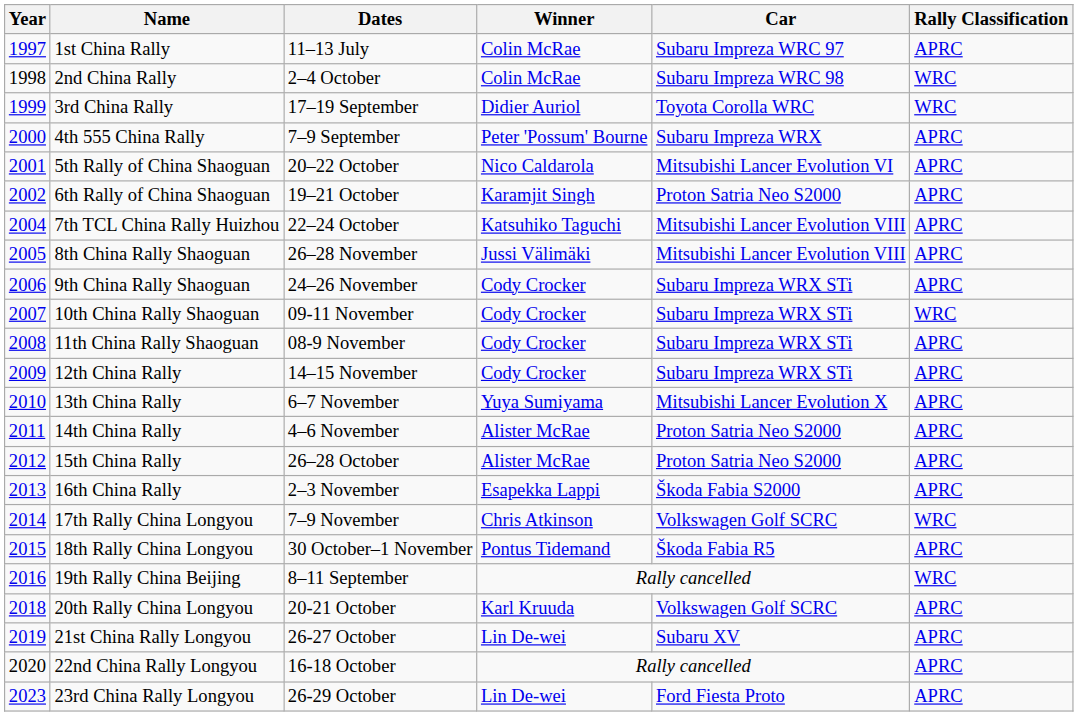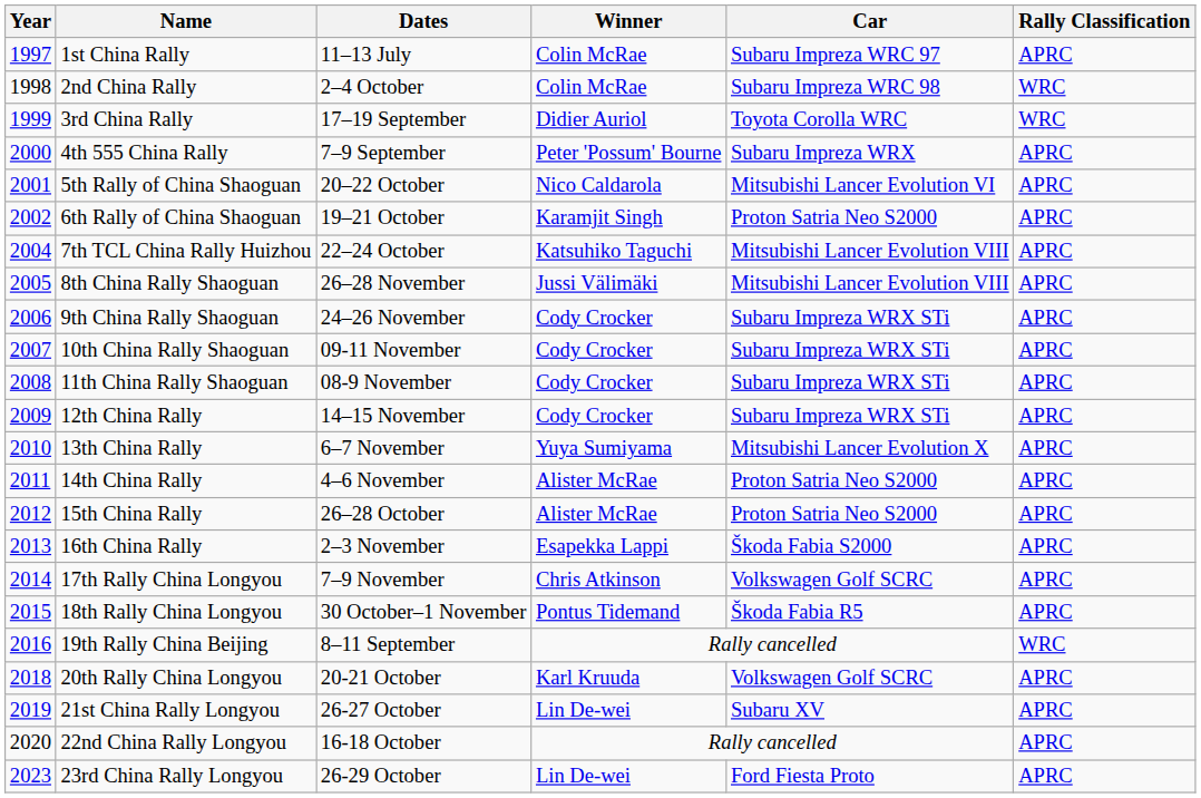10th China Rally Shaoguan | Rally Classification: WRC -> APRC
17th Rally China Longyou | Rally Classification: WRC -> APRC
